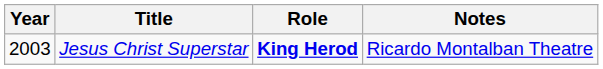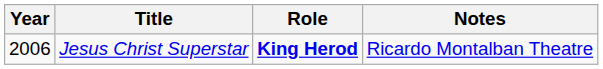Jesus Christ Superstar | Year: 2003 -> 2006
